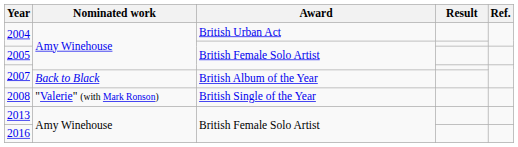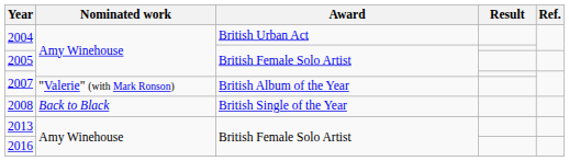2007 / British Album of the Year | Nominated work: Back to Black -> "Valerie" (with Mark Ronson)
2008 | Nominated work: "Valerie" (with Mark Ronson) -> Back to Black
